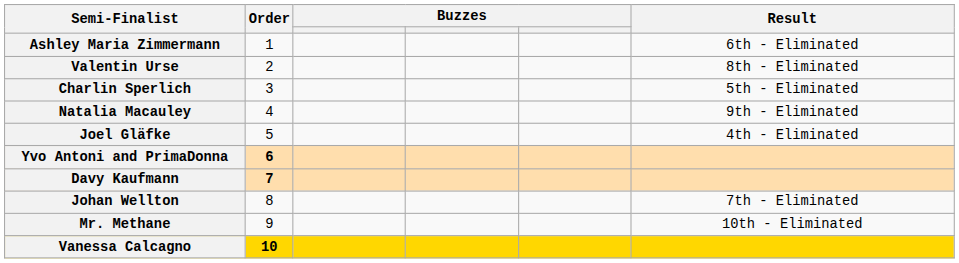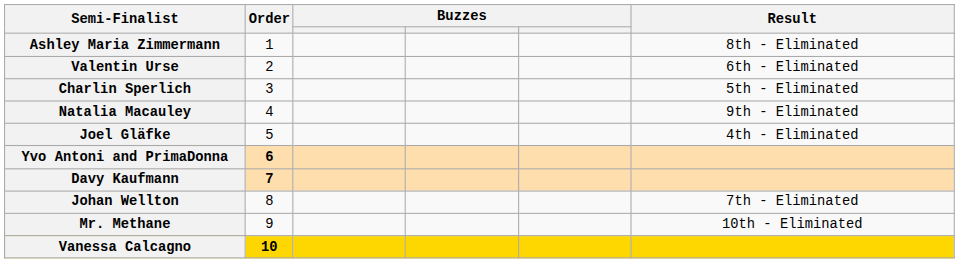Ashley Maria Zimmermann | Result: 6th - Eliminated -> 8th - Eliminated
Valentin Urse | Result: 8th - Eliminated -> 6th - Eliminated
